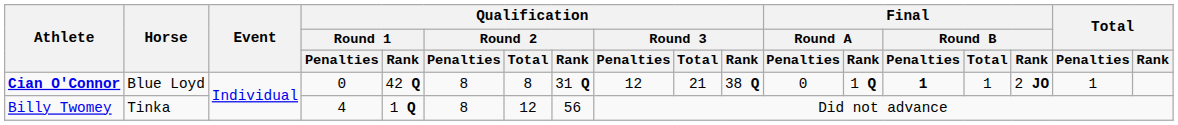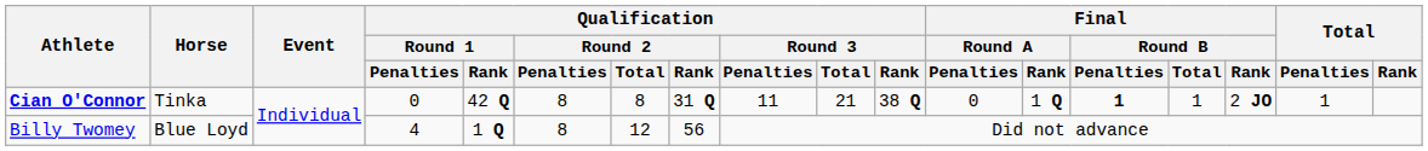Cian O'Connor | Horse: Blue Loyd -> Tinka
Cian O'Connor | Qualification / Round 3 / Penalties: 12 -> 11
Billy Twomey | Horse: Tinka -> Blue Loyd
